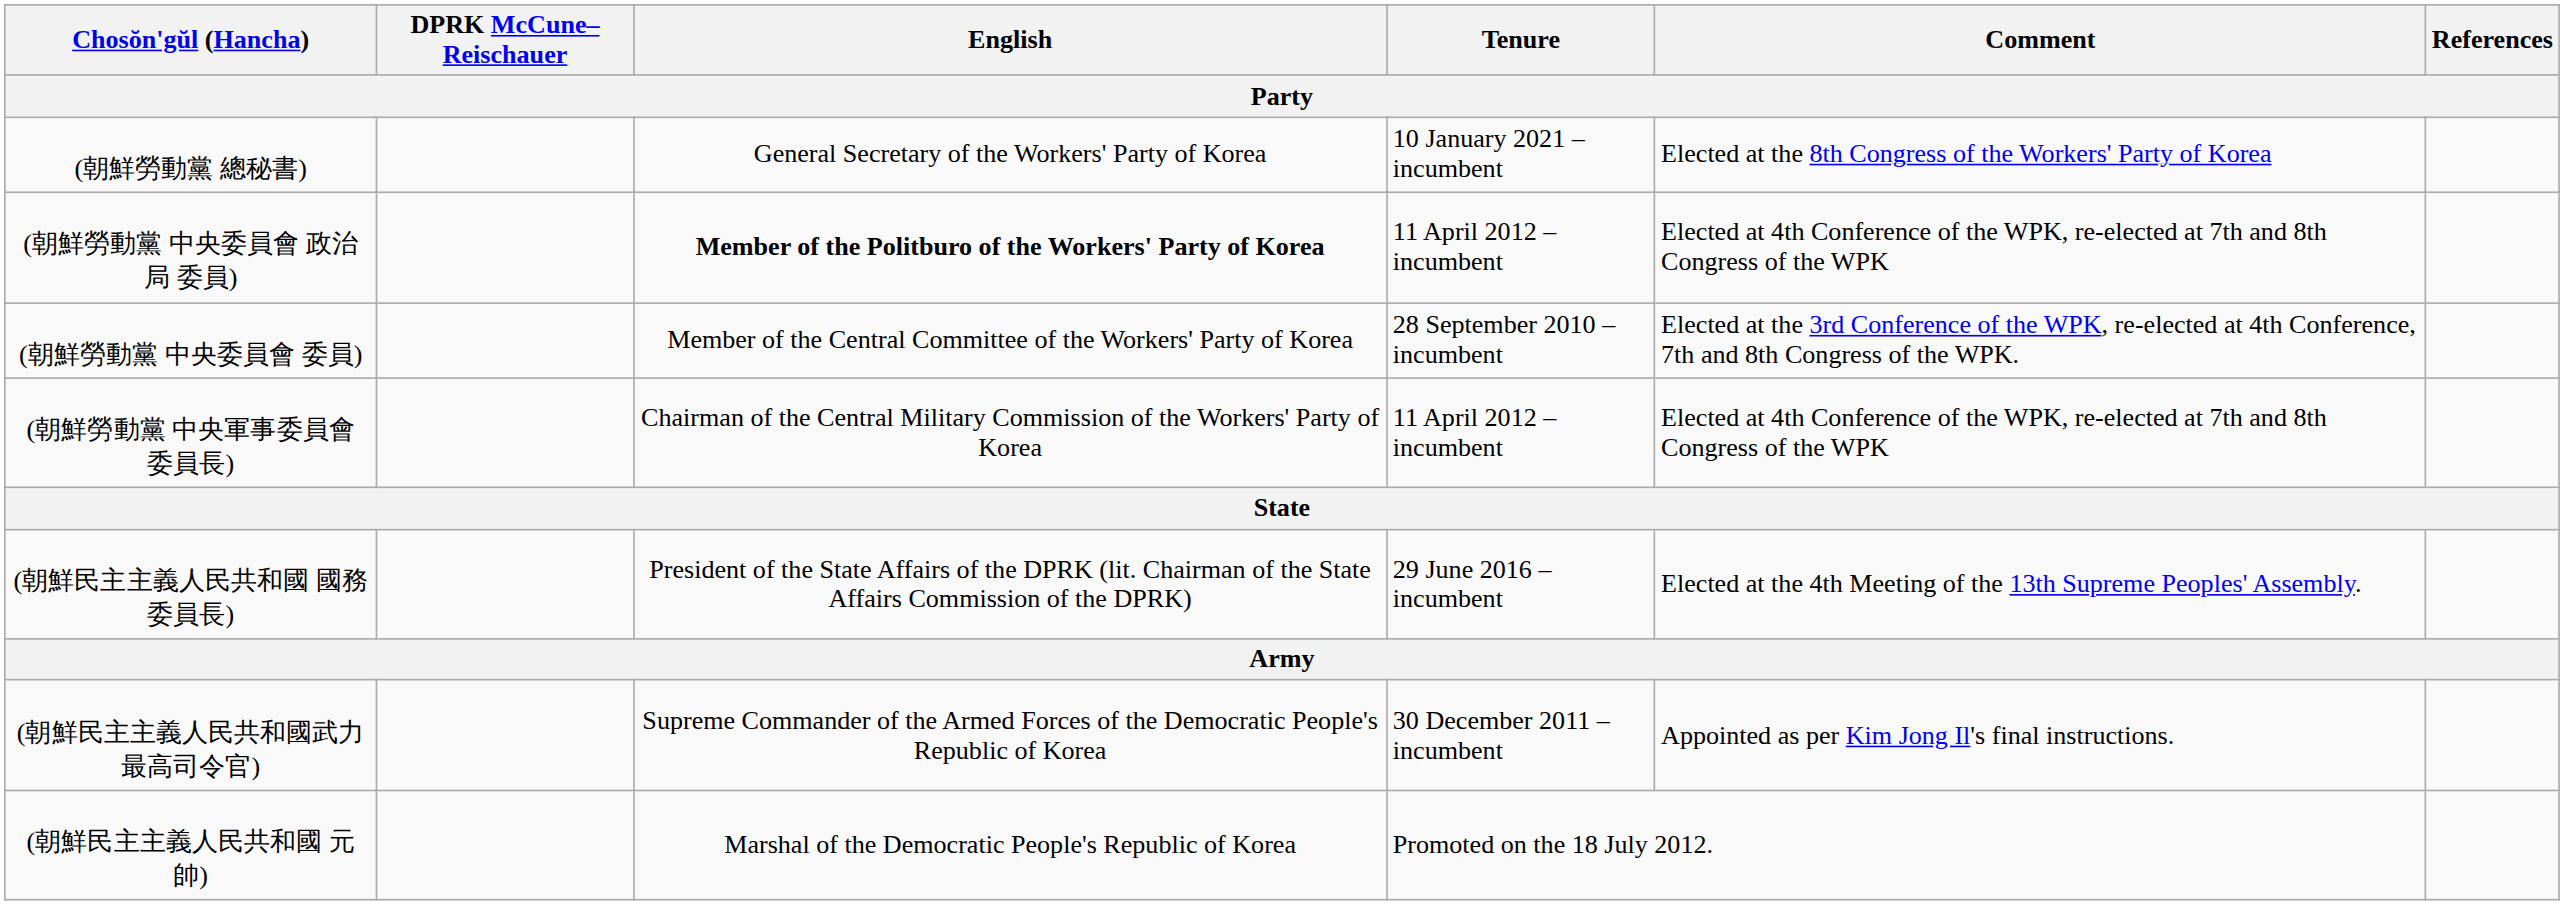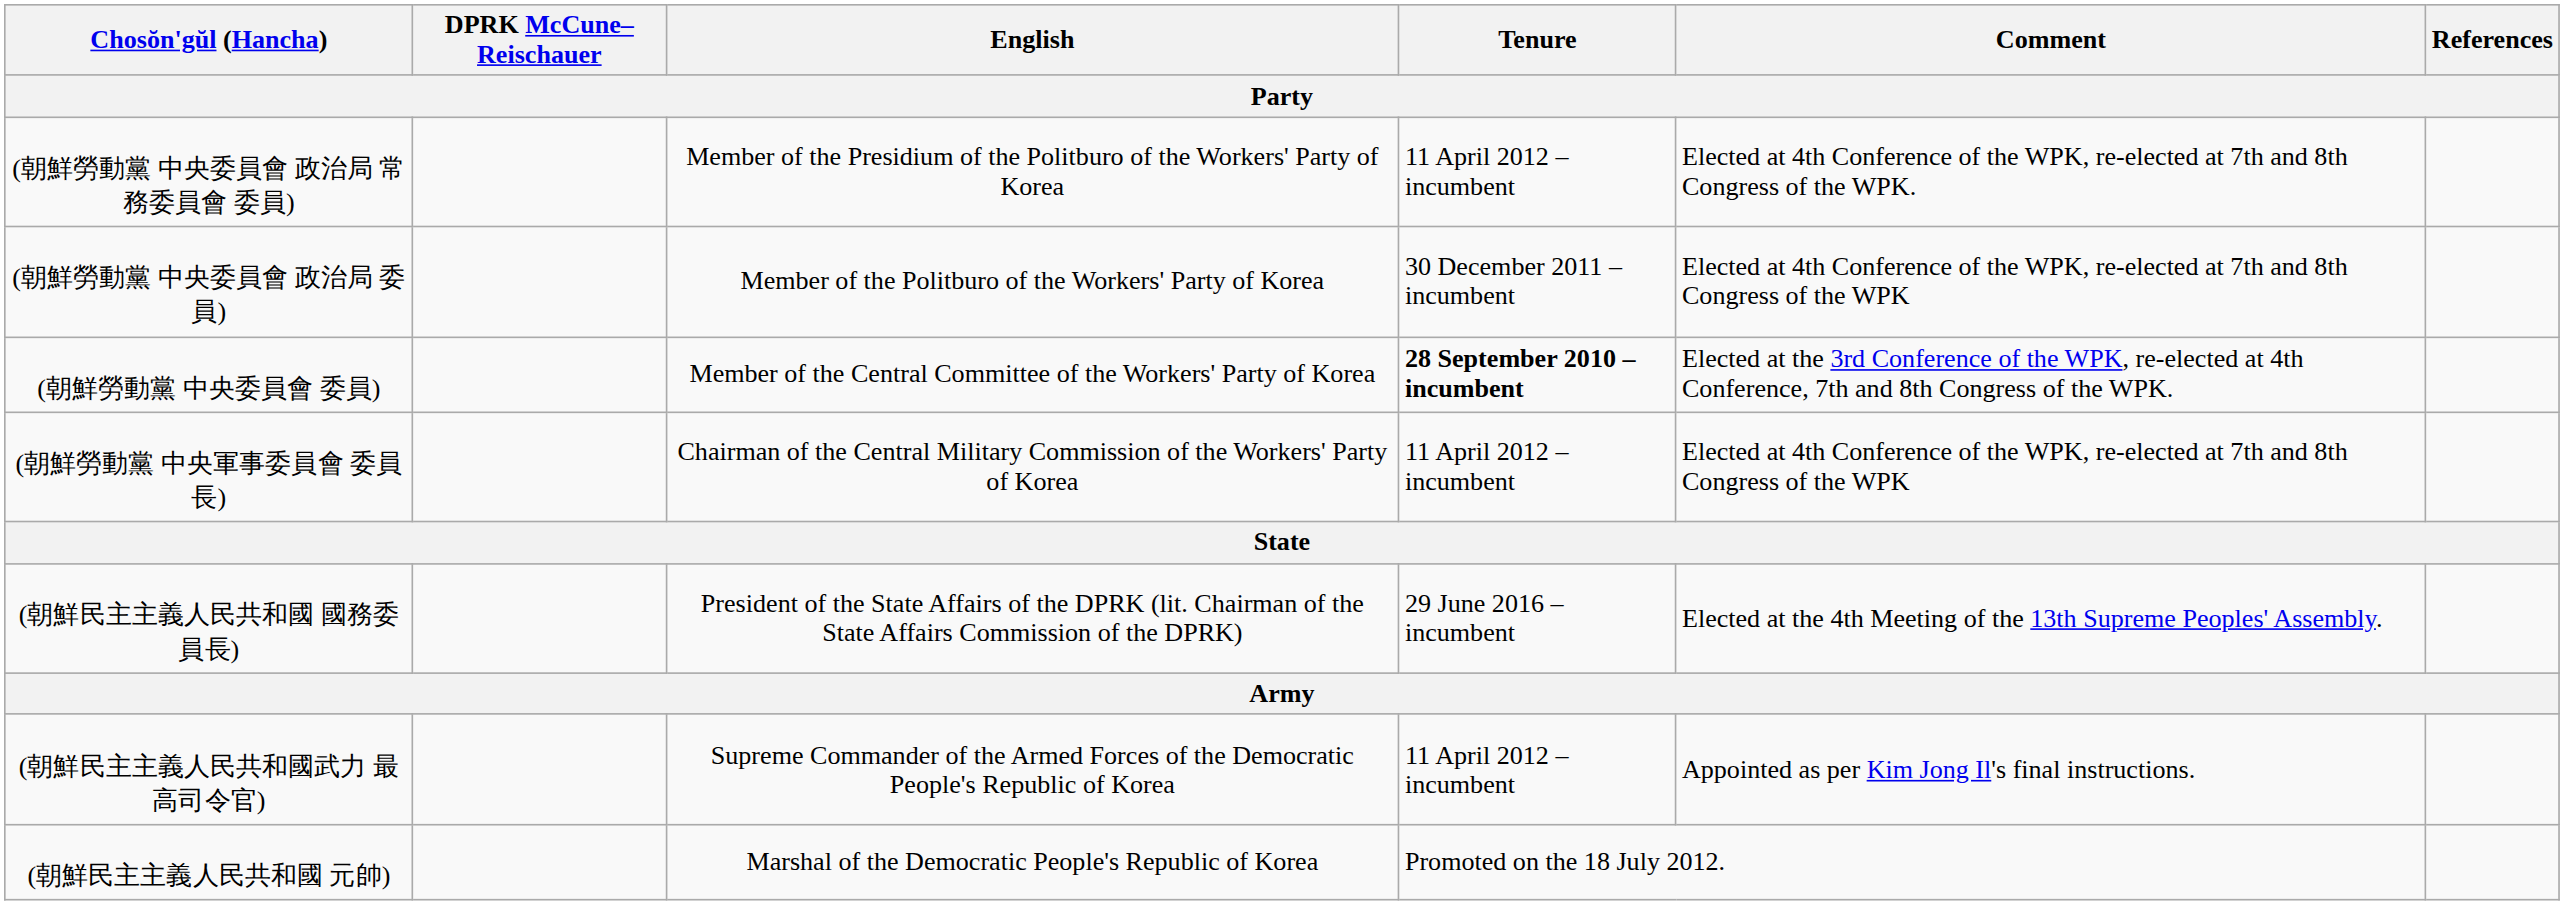- row: (朝鮮勞動黨 總秘書) | General Secretary of the Workers' Party of Korea | 10 January 2021 – incumbent | Elected at the 8th Congress of the Workers' Party of Korea
+ row: (朝鮮勞動黨 中央委員會 政治局 常務委員會 委員) | Member of the Presidium of the Politburo of the Workers' Party of Korea | 11 April 2012 – incumbent | Elected at 4th Conference of the WPK, re-elected at 7th and 8th Congress of the WPK.
(朝鮮勞動黨 中央委員會 政治局 委員) | English: bold -> normal
(朝鮮勞動黨 中央委員會 政治局 委員) | Tenure: 11 April 2012 – incumbent -> 30 December 2011 – incumbent
(朝鮮勞動黨 中央委員會 委員) | Tenure: normal -> bold
(朝鮮民主主義人民共和國武力 最高司令官) | Tenure: 30 December 2011 – incumbent -> 11 April 2012 – incumbent
